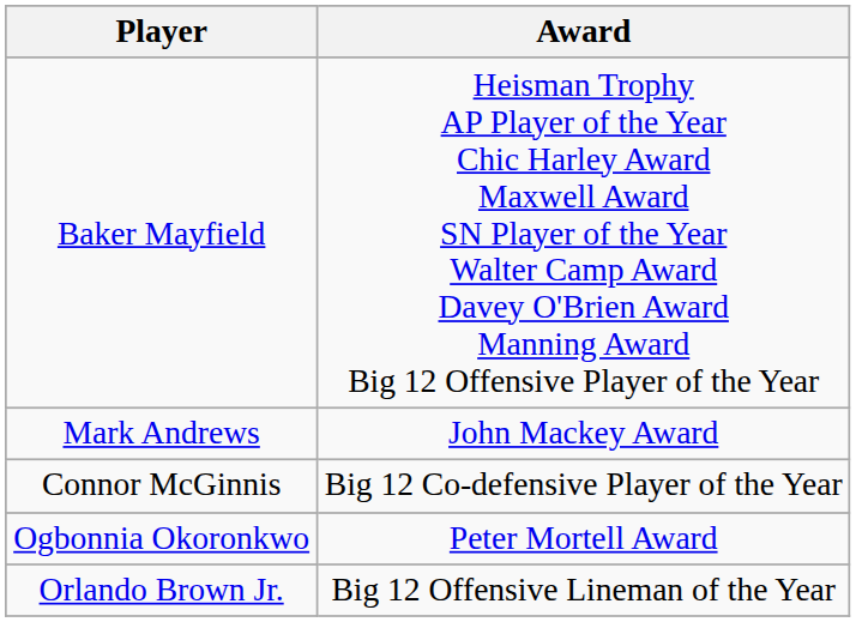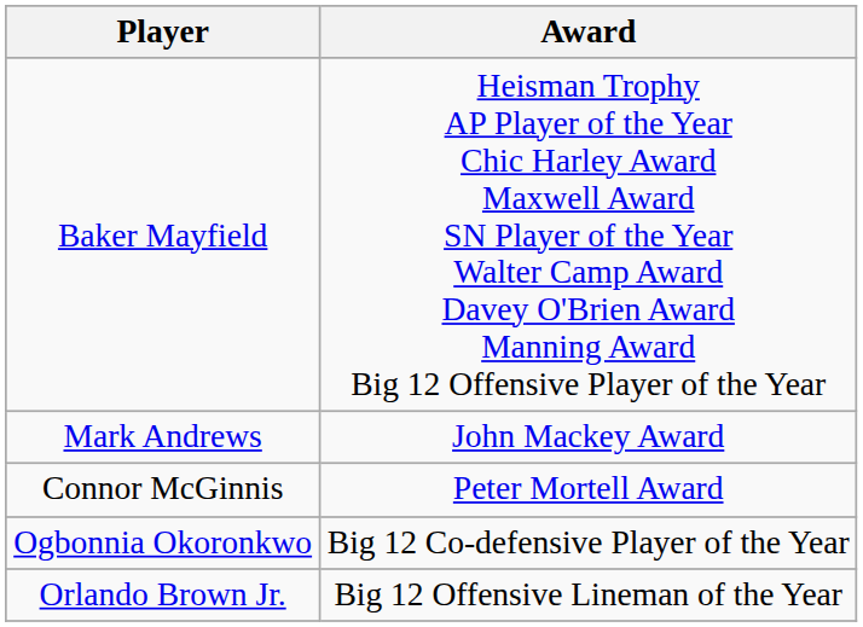Connor McGinnis | Award: Big 12 Co-defensive Player of the Year -> Peter Mortell Award
Ogbonnia Okoronkwo | Award: Peter Mortell Award -> Big 12 Co-defensive Player of the Year
